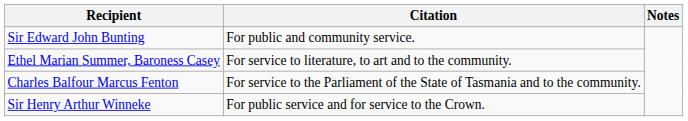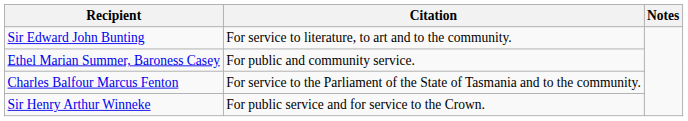Sir Edward John Bunting | Citation: For public and community service. -> For service to literature, to art and to the community.
Ethel Marian Summer, Baroness Casey | Citation: For service to literature, to art and to the community. -> For public and community service.
